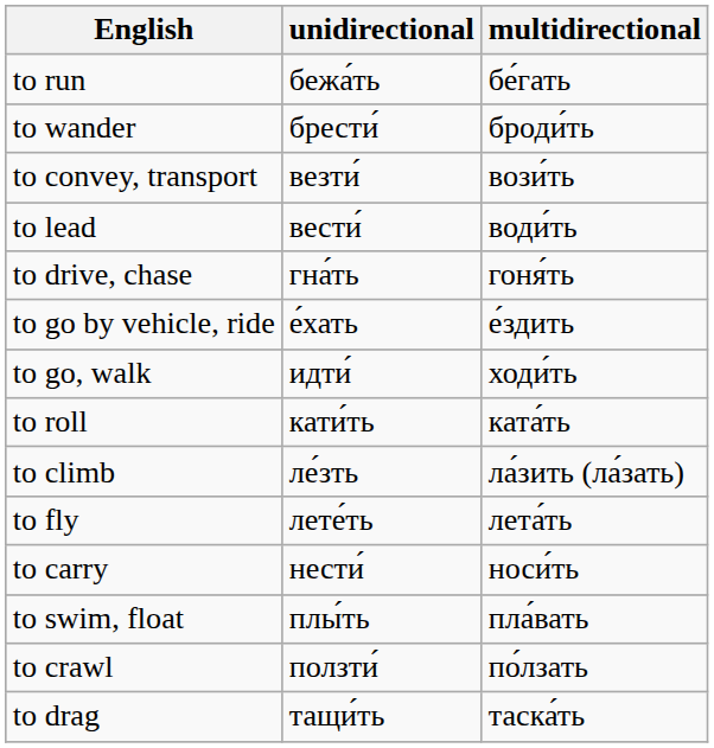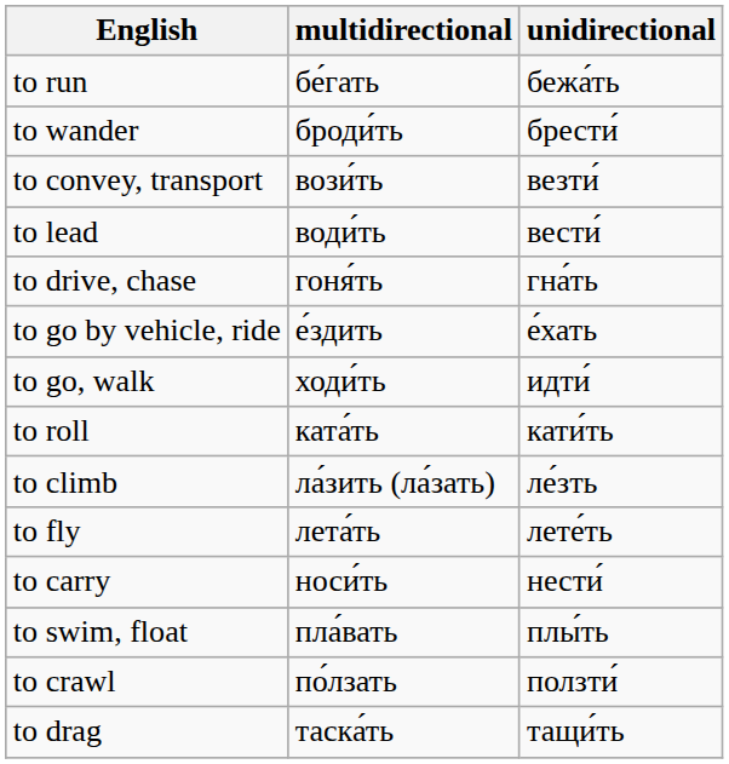columns swapped: unidirectional <-> multidirectional
